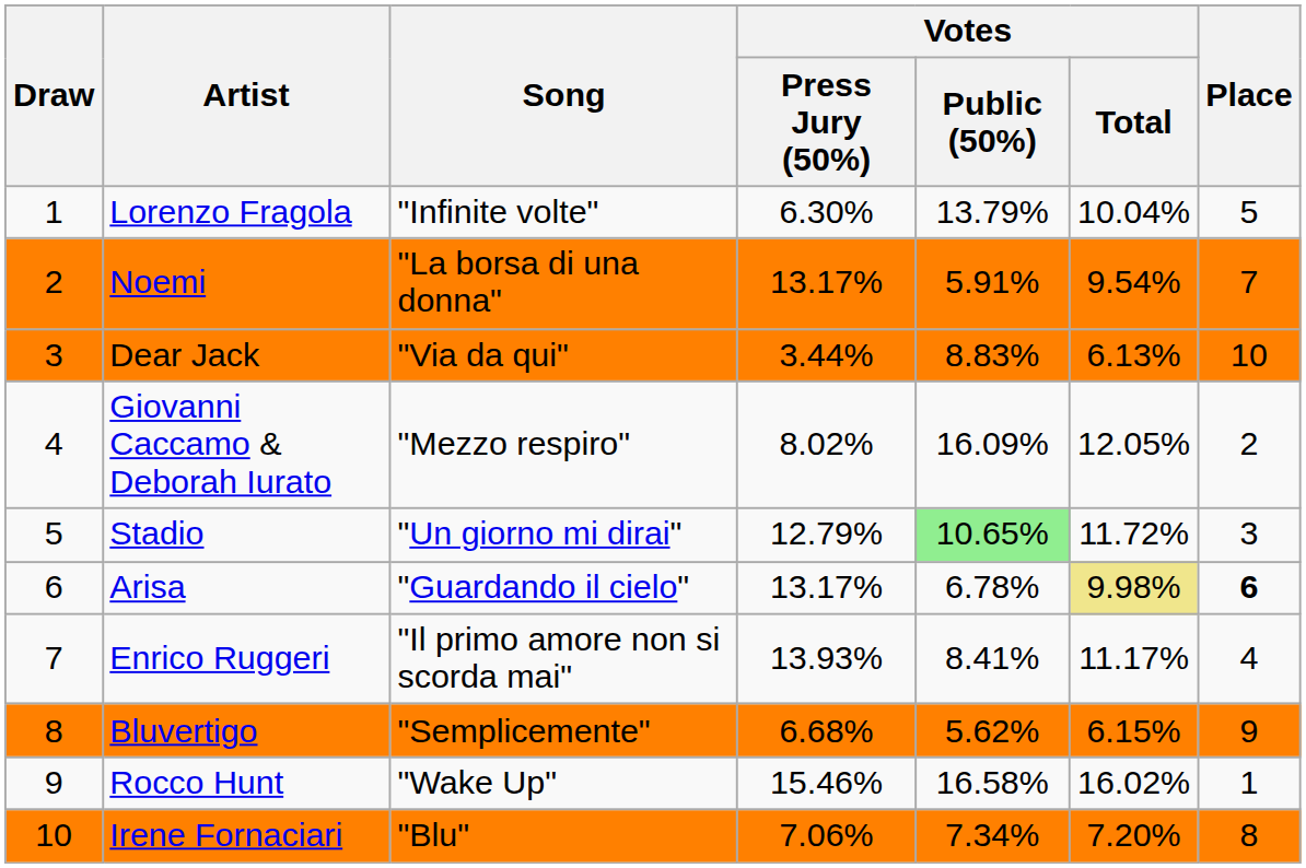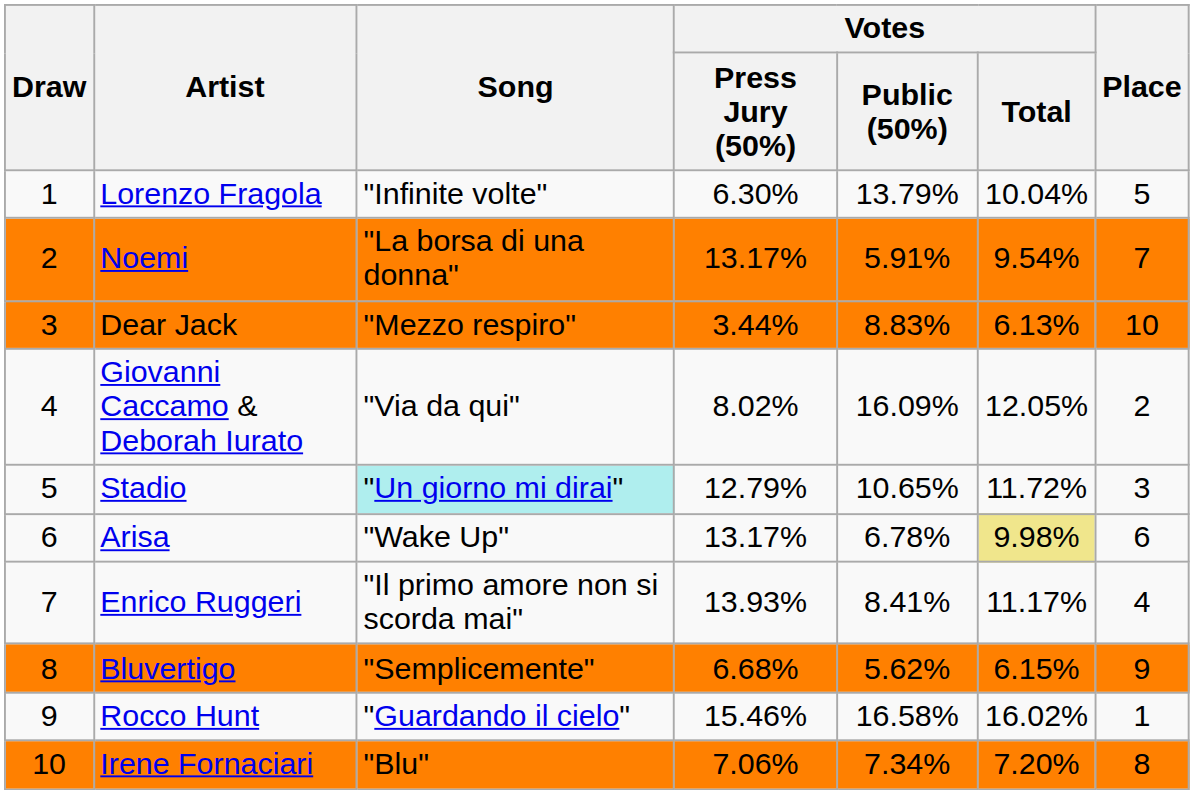Dear Jack | Song: "Via da qui" -> "Mezzo respiro"
Giovanni Caccamo & Deborah Iurato | Song: "Mezzo respiro" -> "Via da qui"
Stadio | Song: no background -> paleturquoise background
Stadio | Votes / Public (50%): lightgreen background -> no background
Arisa | Song: "Guardando il cielo" -> "Wake Up"
Arisa | Place: bold -> normal
Rocco Hunt | Song: "Wake Up" -> "Guardando il cielo"
